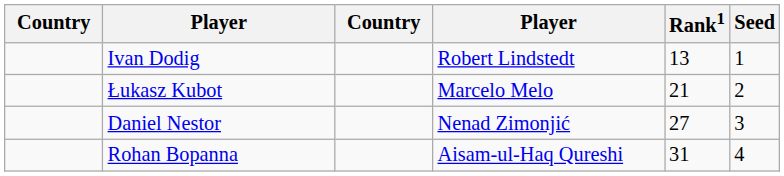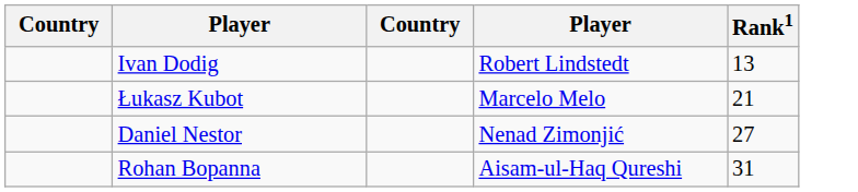- column: Seed | 1 | 2 | 3 | 4
